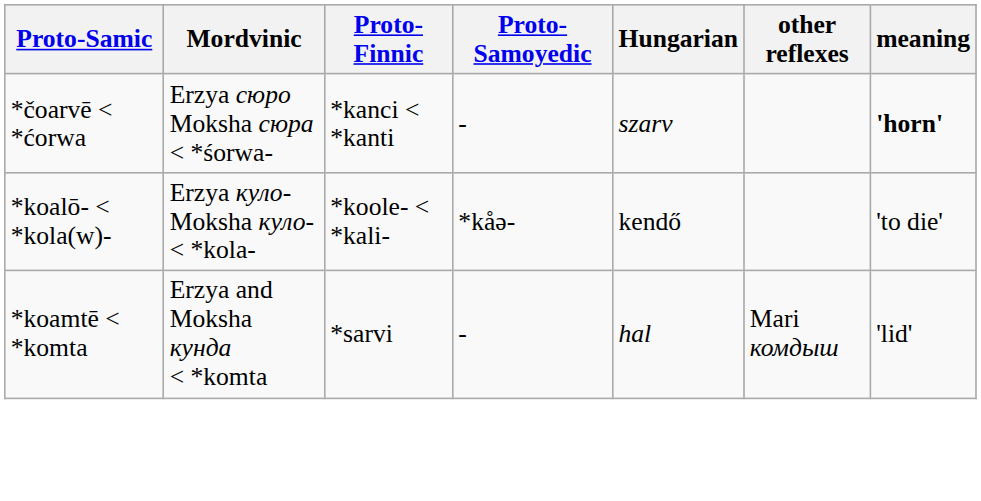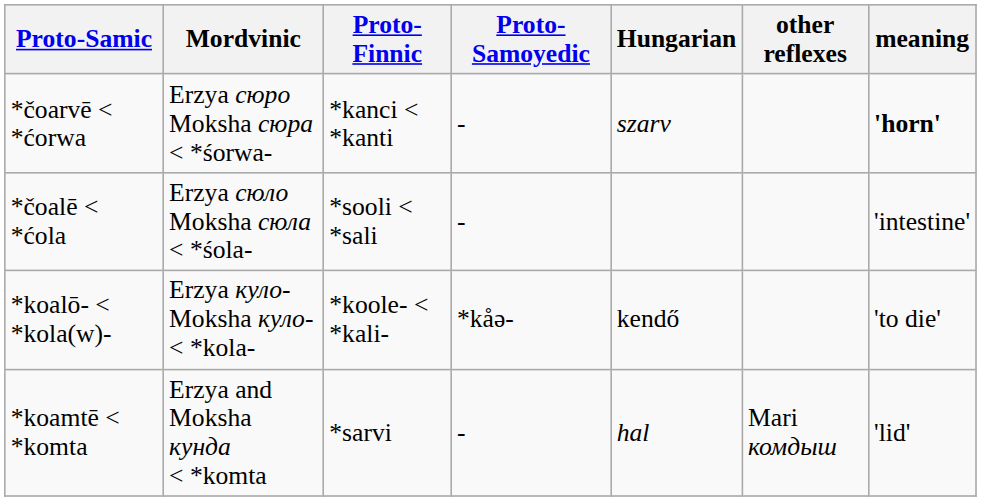+ row: *čoalē < *ćola | Erzya сюло Moksha сюла < *śola- | *sooli < *sali | - | 'intestine'
